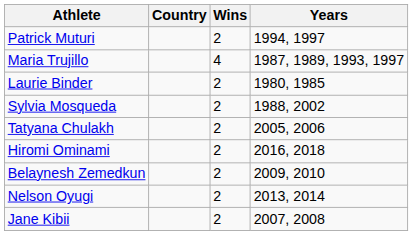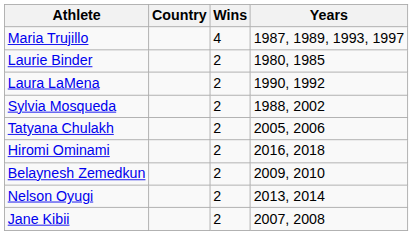- row: Patrick Muturi | 2 | 1994, 1997
+ row: Laura LaMena | 2 | 1990, 1992
